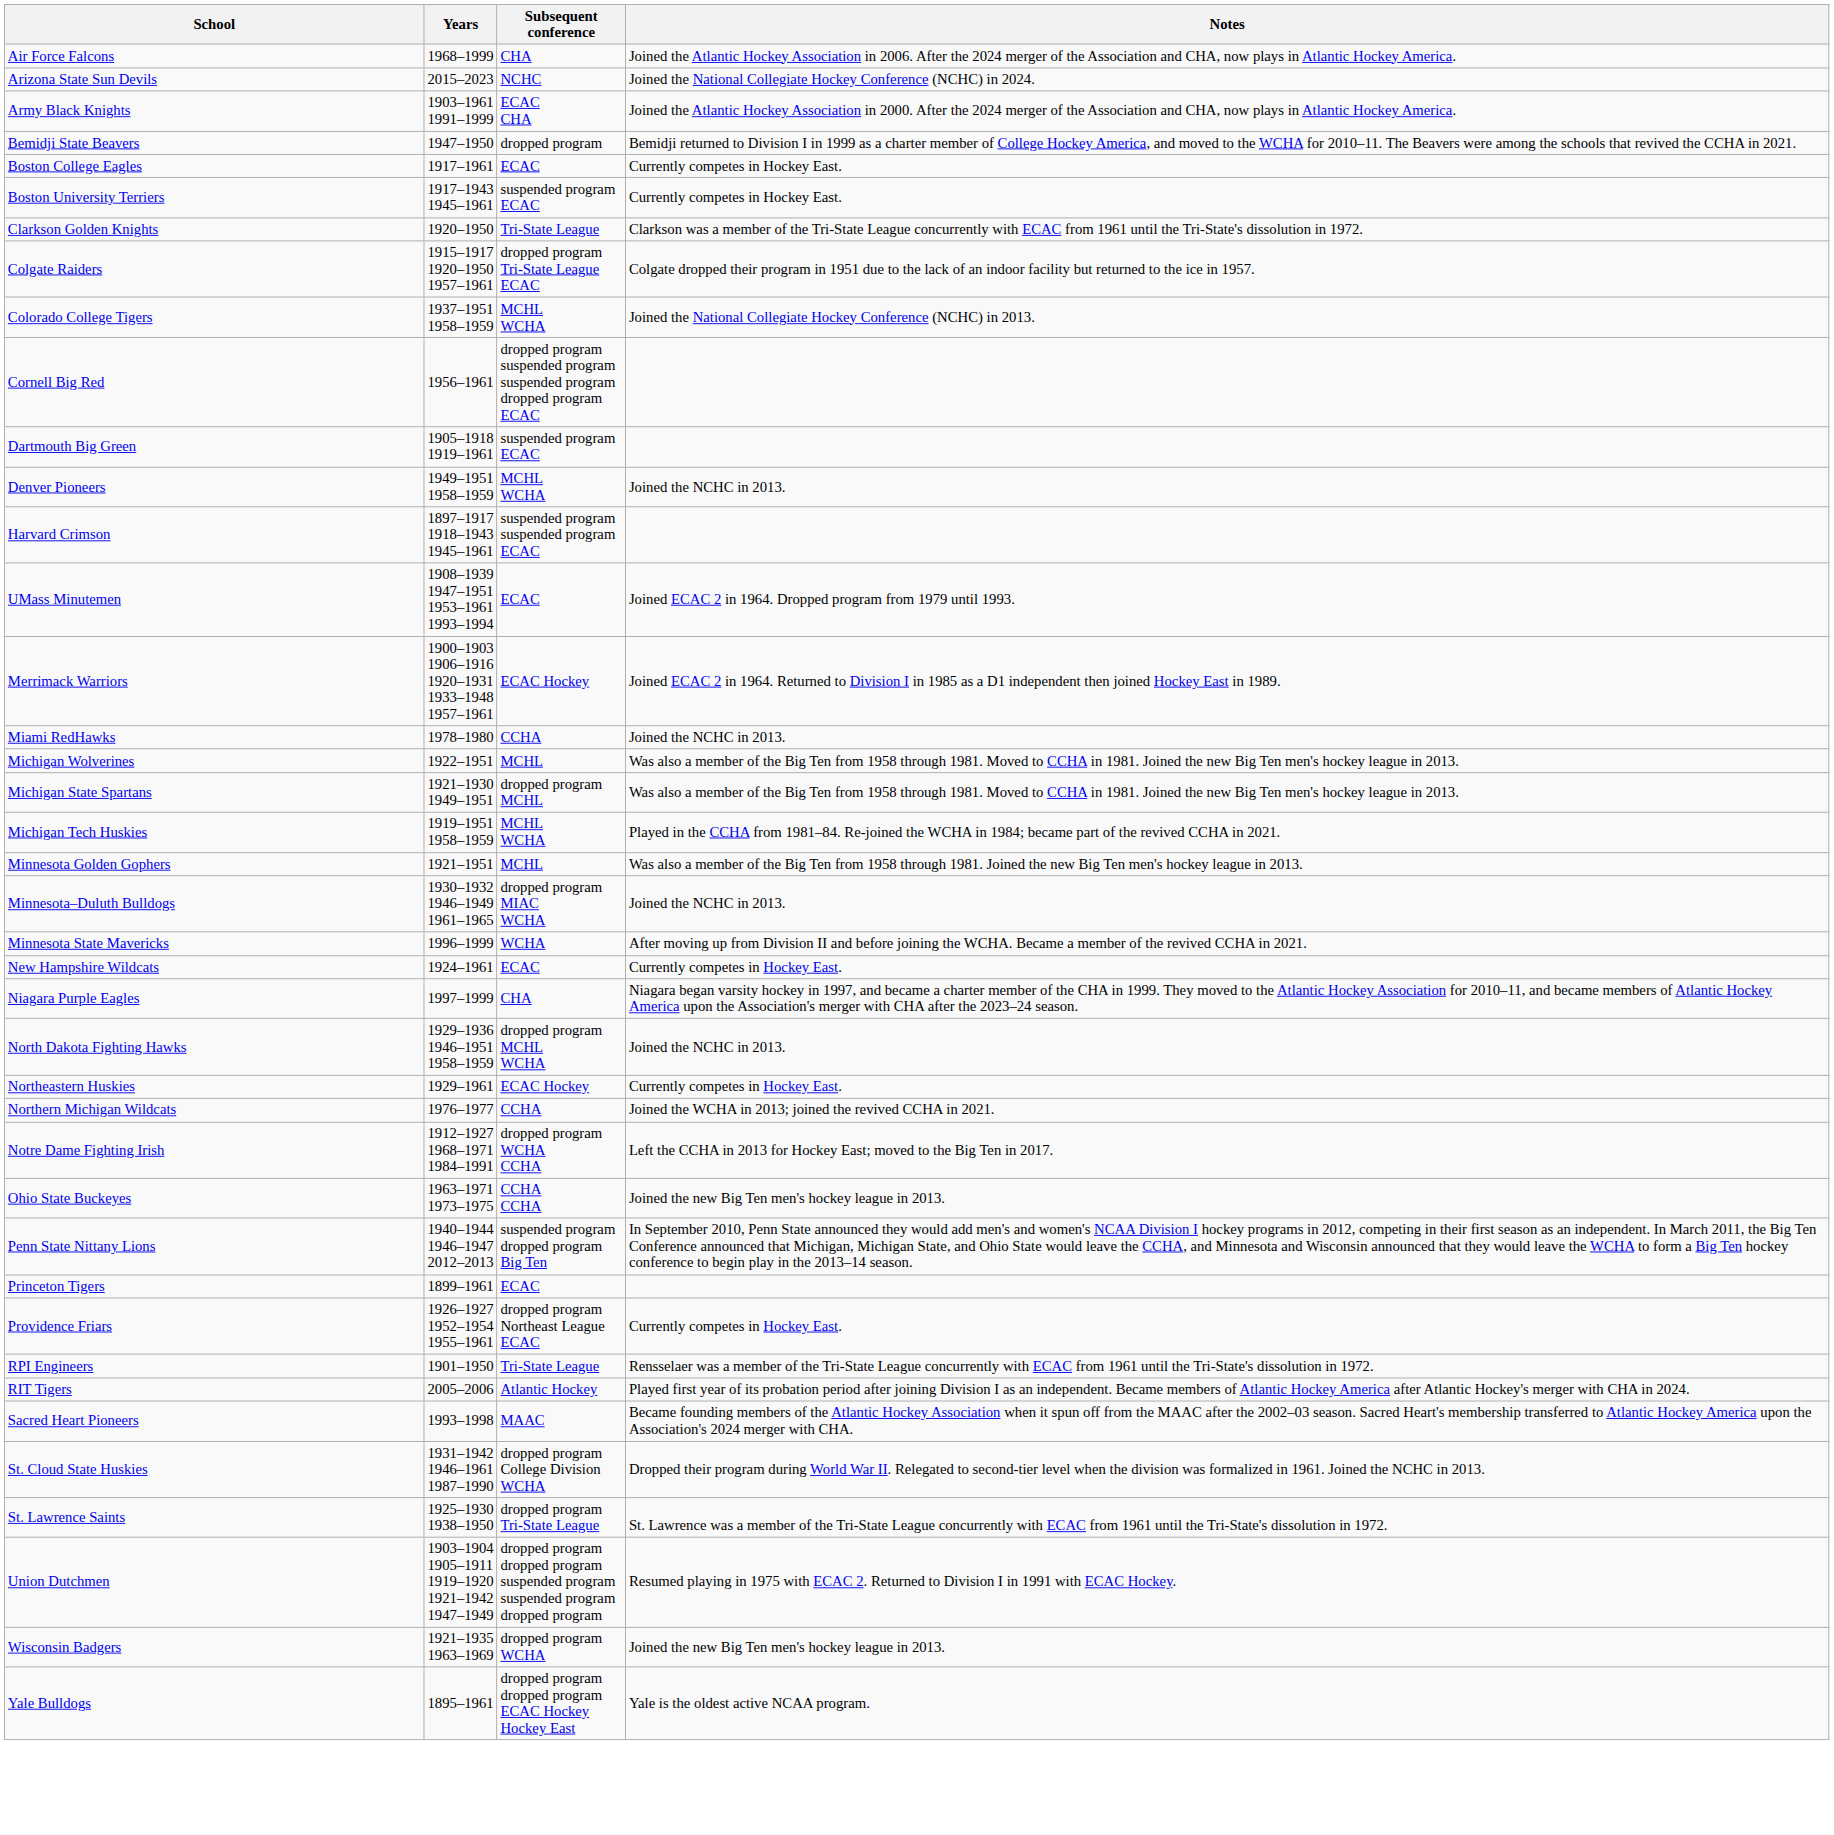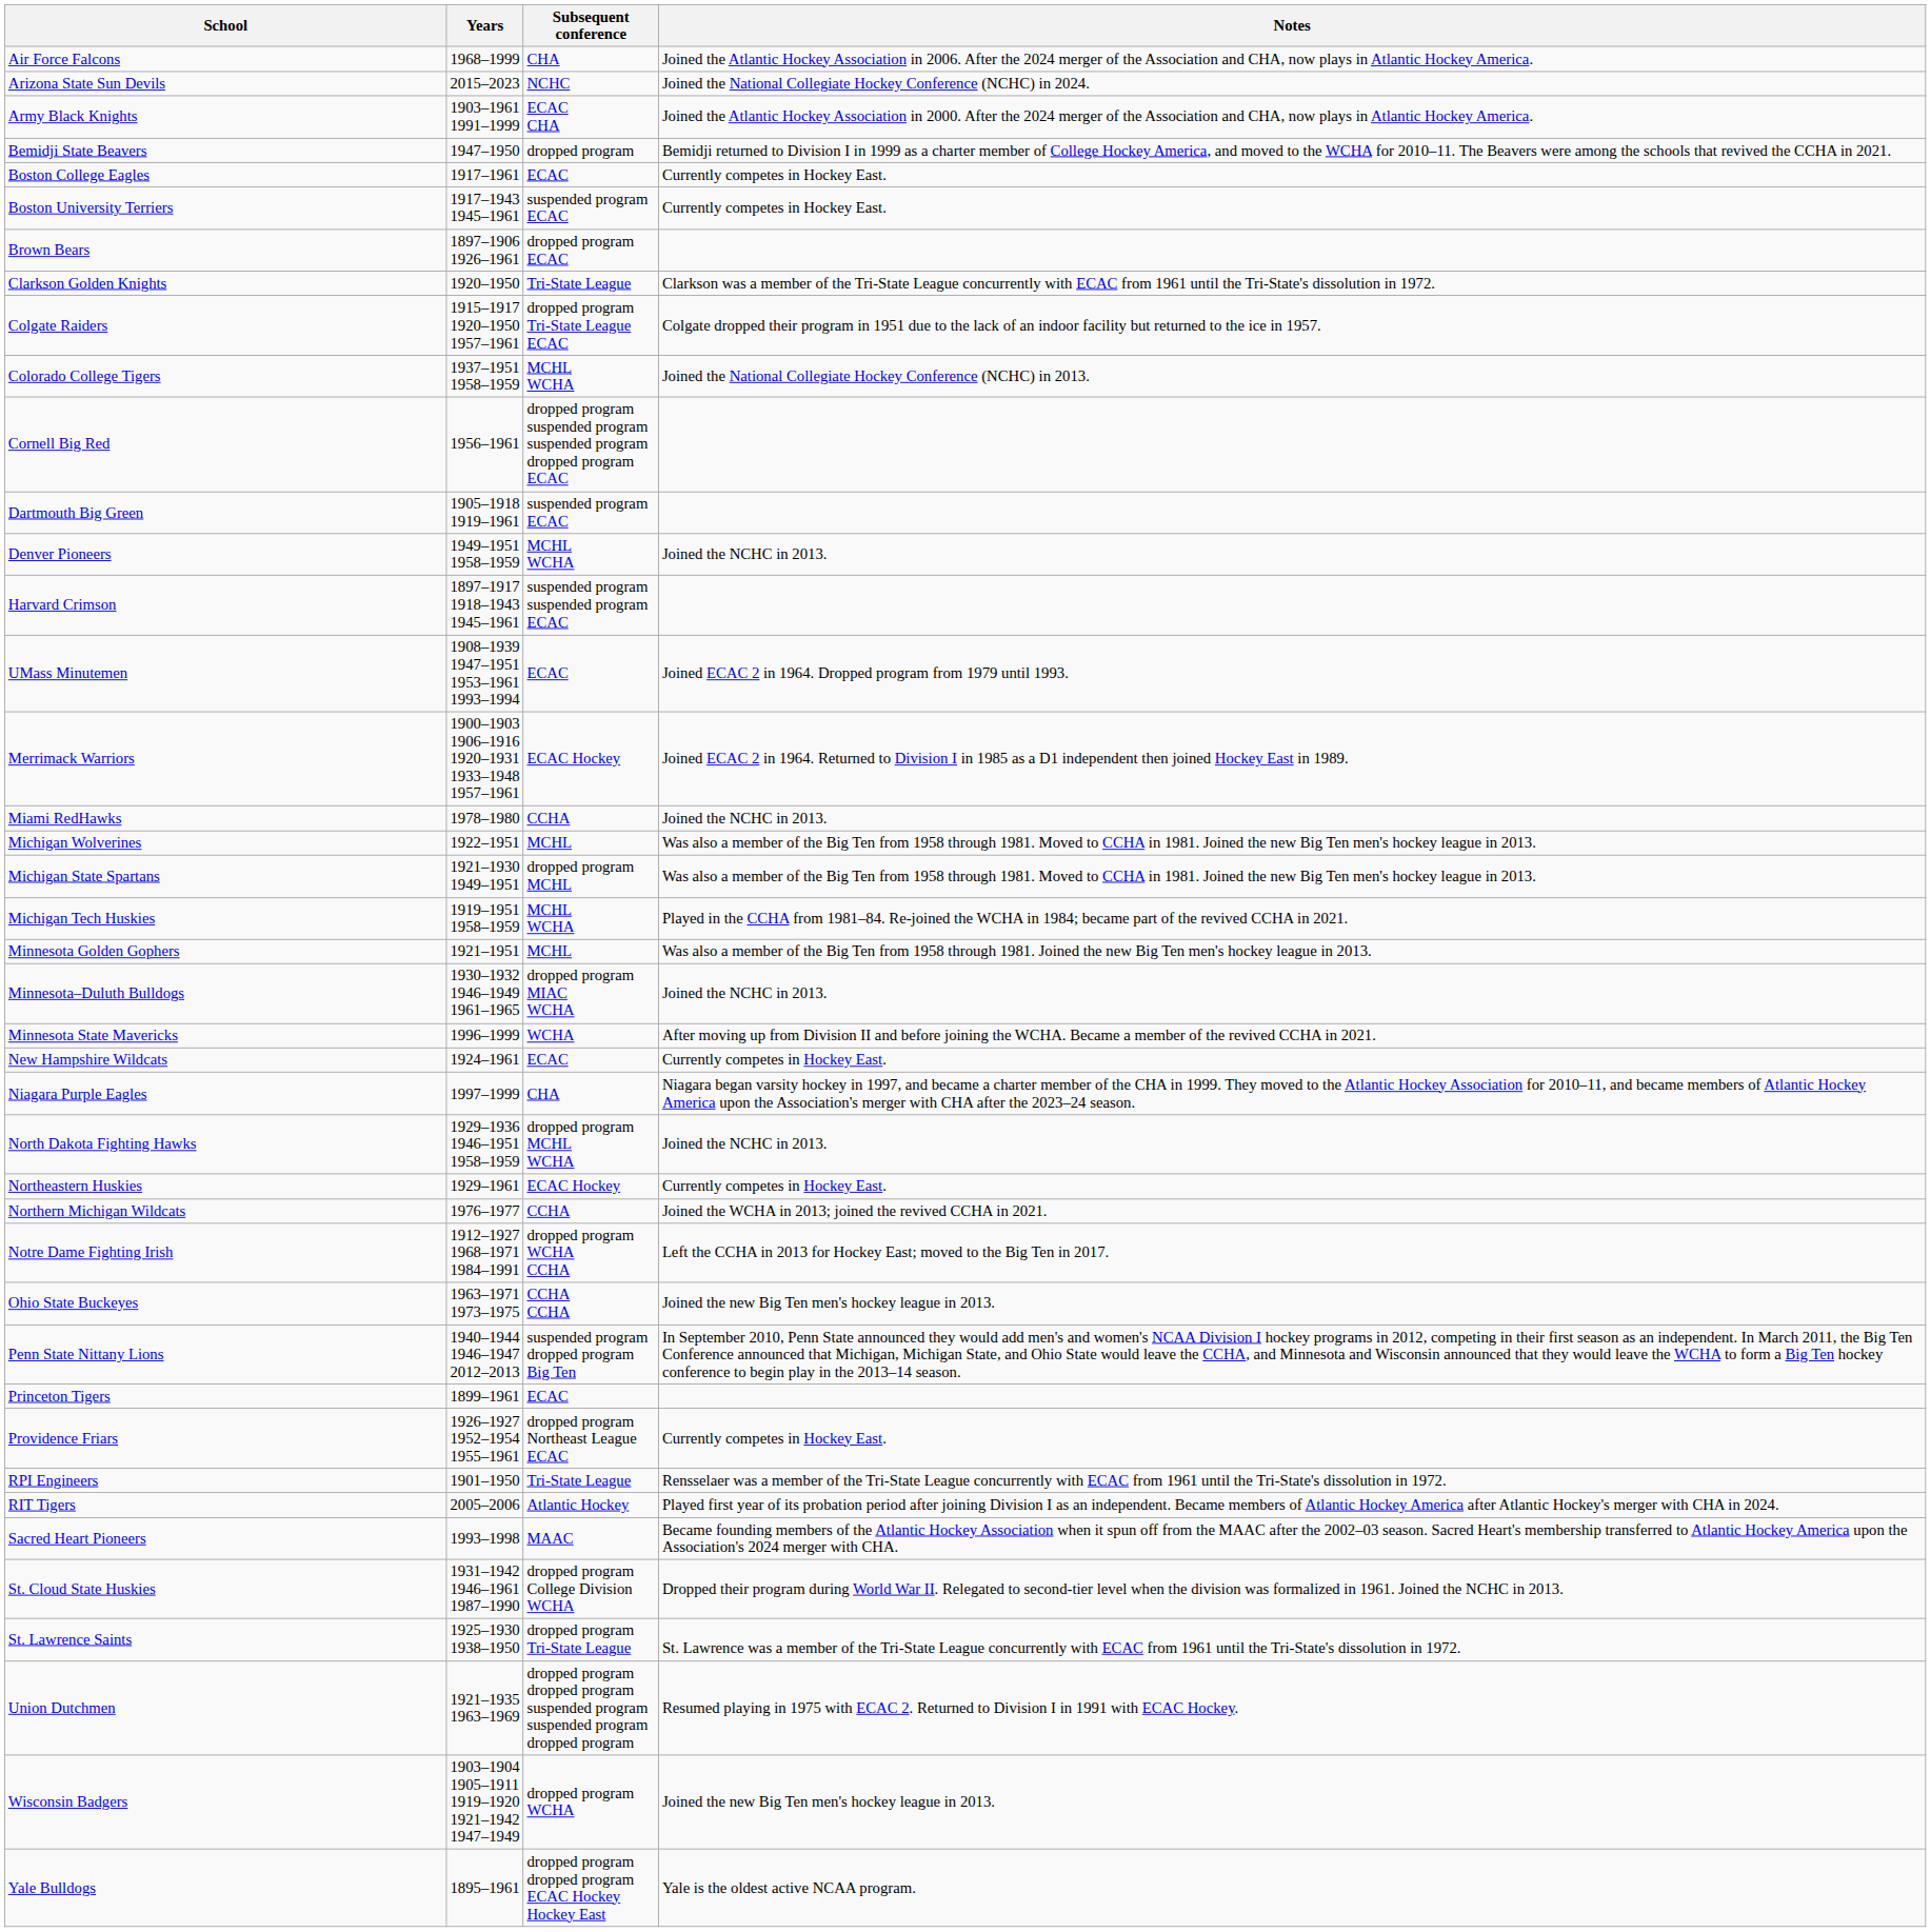+ row: Brown Bears | 1897–1906 1926–1961 | dropped program ECAC
Union Dutchmen | Years: 1903–1904 1905–1911 1919–1920 1921–1942 1947–1949 -> 1921–1935 1963–1969
Wisconsin Badgers | Years: 1921–1935 1963–1969 -> 1903–1904 1905–1911 1919–1920 1921–1942 1947–1949
